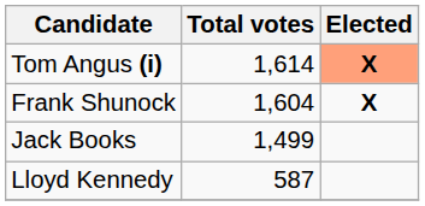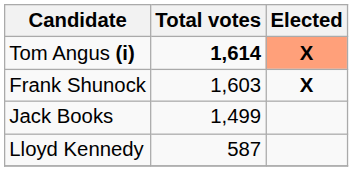Tom Angus (i) | Total votes: normal -> bold
Frank Shunock | Total votes: 1,604 -> 1,603
